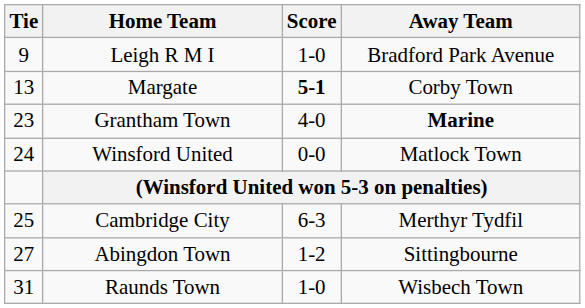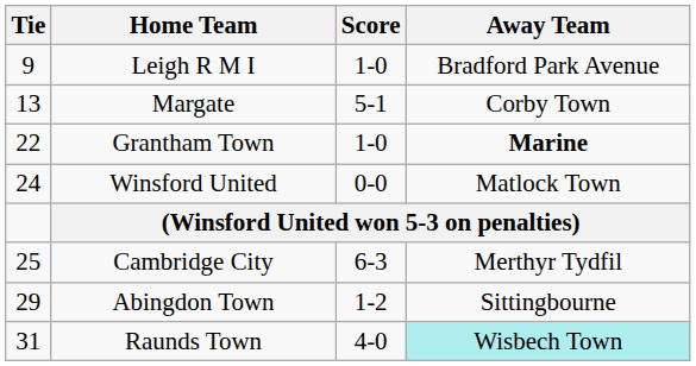Margate | Score: bold -> normal
Grantham Town | Tie: 23 -> 22
Grantham Town | Score: 4-0 -> 1-0
Abingdon Town | Tie: 27 -> 29
Raunds Town | Score: 1-0 -> 4-0
Raunds Town | Away Team: no background -> paleturquoise background
